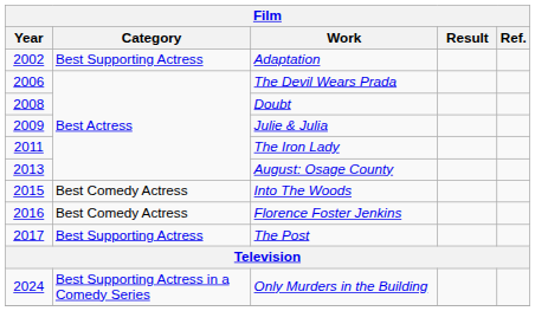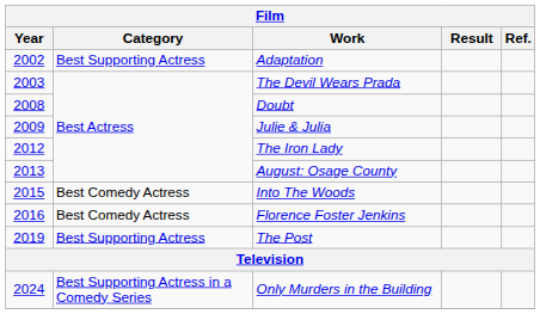The Devil Wears Prada | Year: 2006 -> 2003
The Iron Lady | Year: 2011 -> 2012
The Post | Year: 2017 -> 2019
